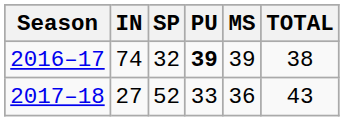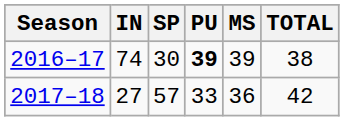2016–17 | SP: 32 -> 30
2017–18 | SP: 52 -> 57
2017–18 | TOTAL: 43 -> 42
